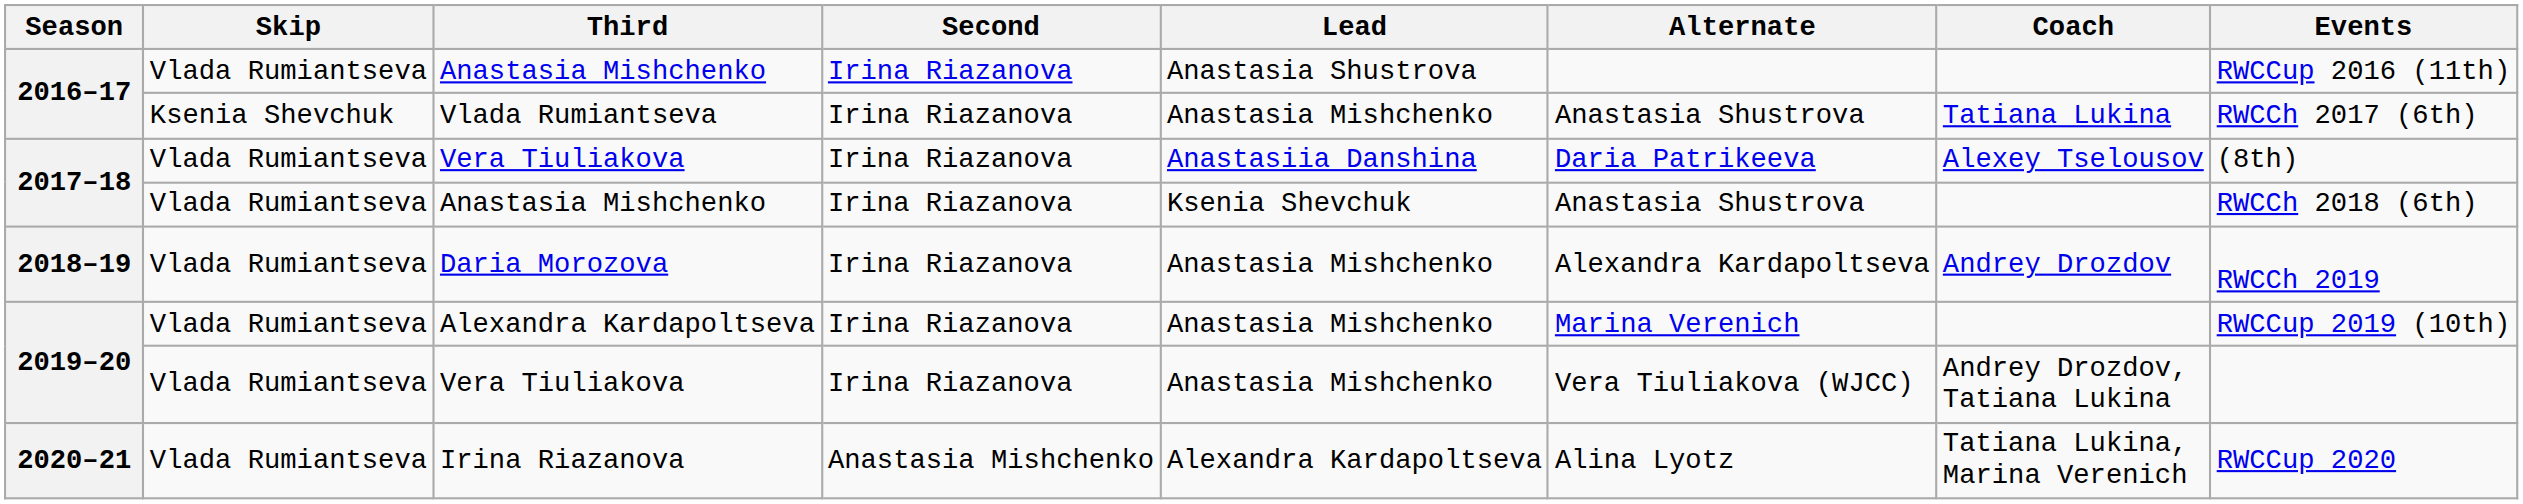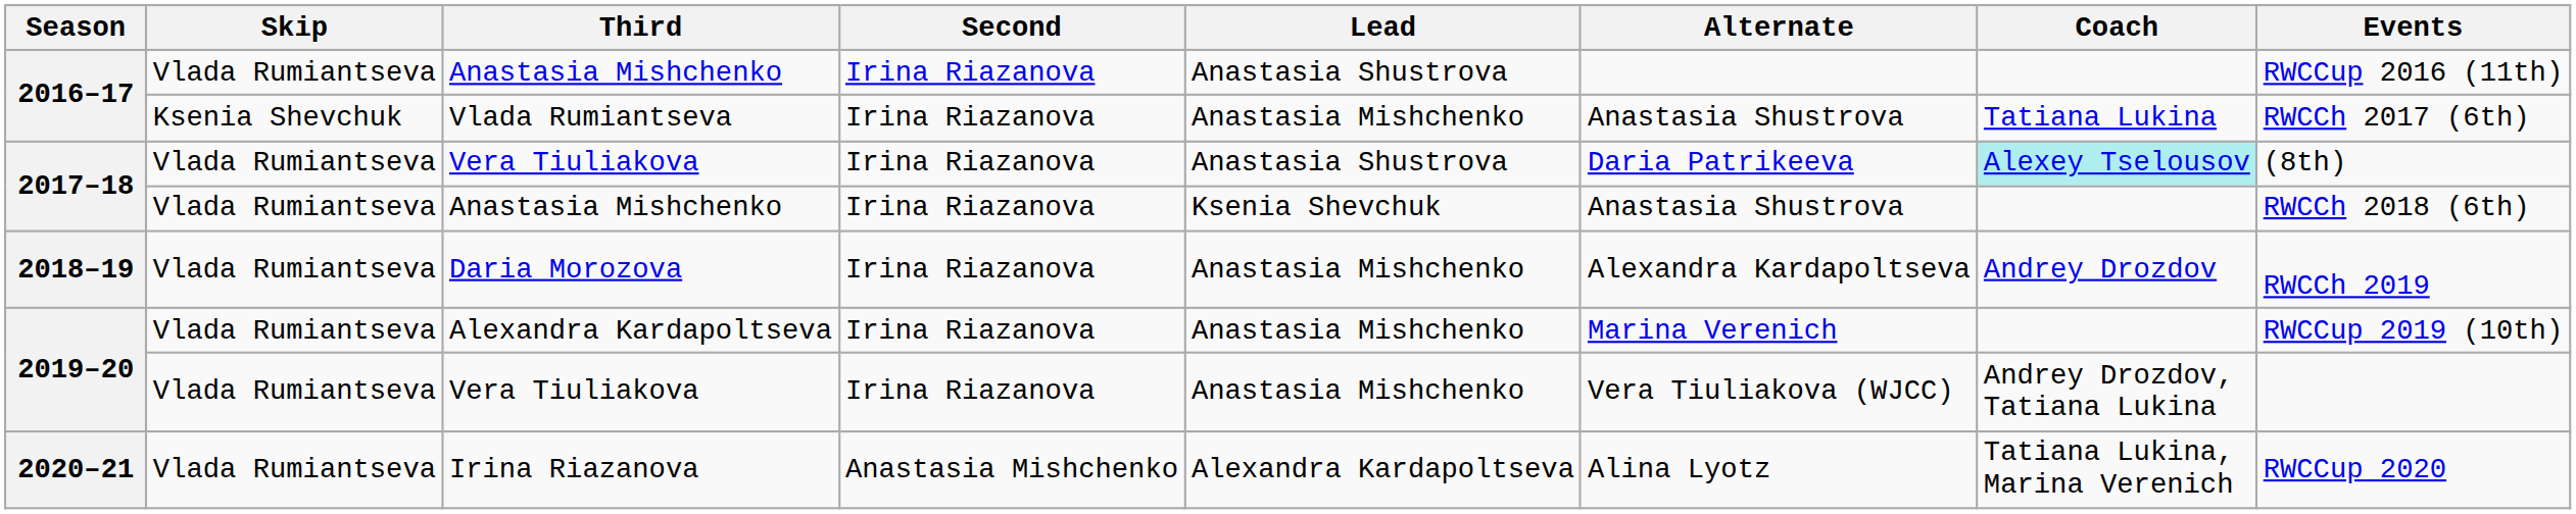2017–18 / Vera Tiuliakova | Lead: Anastasiia Danshina -> Anastasia Shustrova
2017–18 / Vera Tiuliakova | Coach: no background -> paleturquoise background
